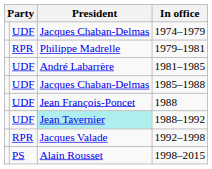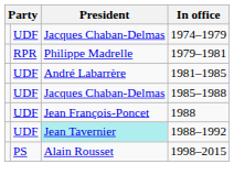- row: RPR | Jacques Valade | 1992–1998
